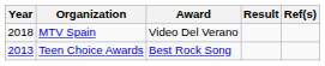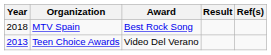MTV Spain | Award: Video Del Verano -> Best Rock Song
Teen Choice Awards | Award: Best Rock Song -> Video Del Verano
